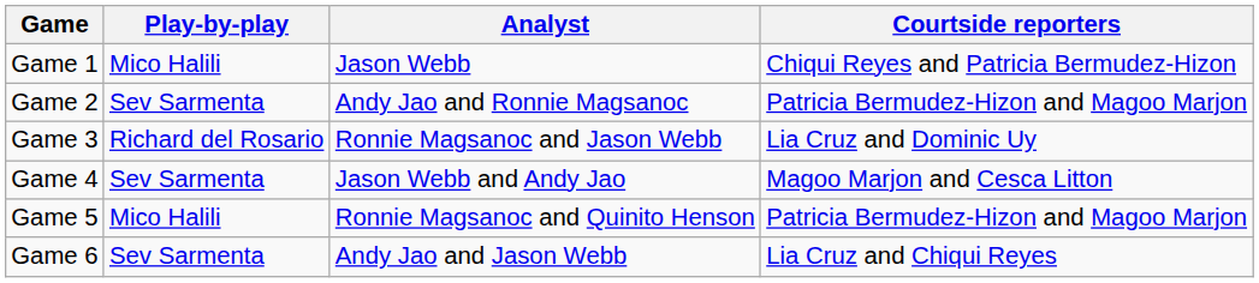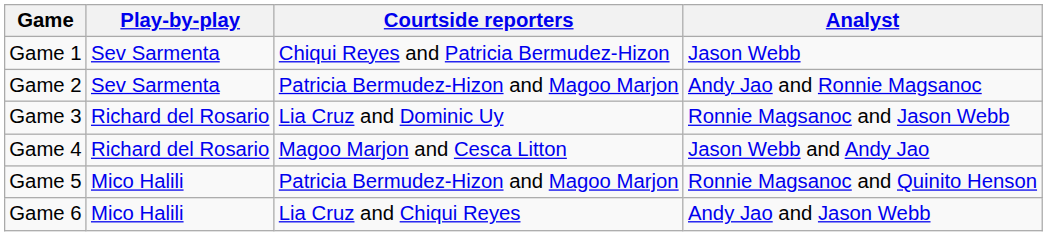columns swapped: Analyst <-> Courtside reporters
Game 1 | Play-by-play: Mico Halili -> Sev Sarmenta
Game 4 | Play-by-play: Sev Sarmenta -> Richard del Rosario
Game 6 | Play-by-play: Sev Sarmenta -> Mico Halili
